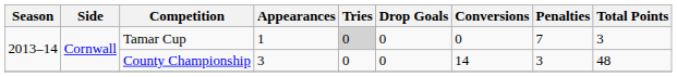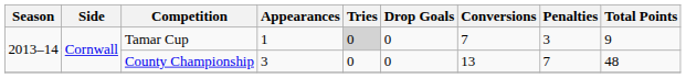Tamar Cup | Conversions: 0 -> 7
Tamar Cup | Penalties: 7 -> 3
Tamar Cup | Total Points: 3 -> 9
County Championship | Conversions: 14 -> 13
County Championship | Penalties: 3 -> 7
